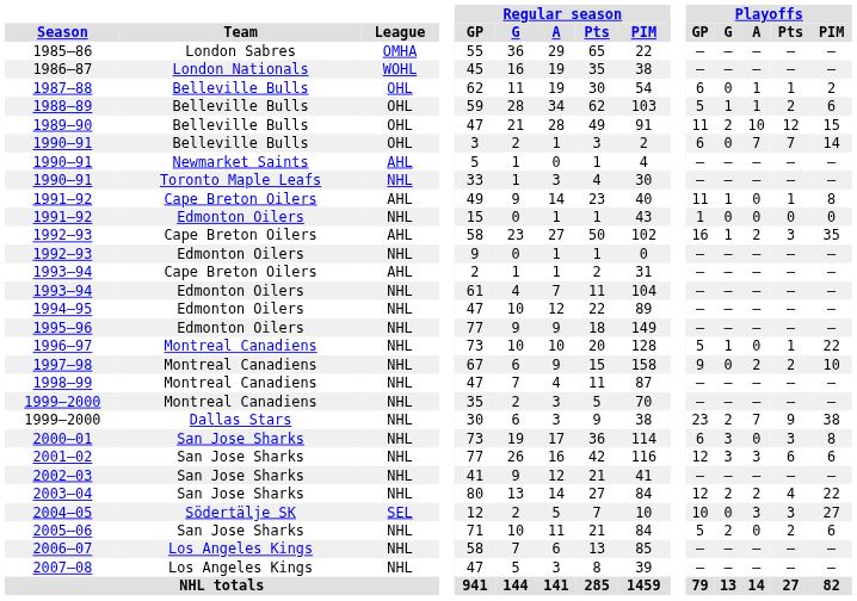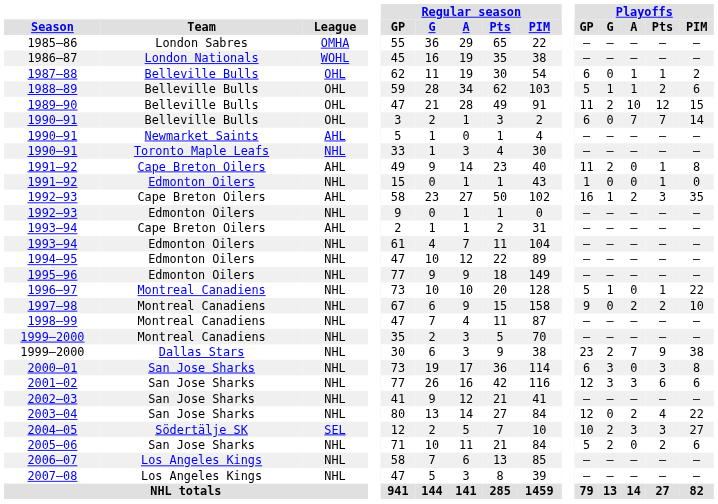1991–92 / Cape Breton Oilers | Playoffs / G: 1 -> 2
1991–92 / Edmonton Oilers | Playoffs / Pts: 0 -> 1
2003–04 | Playoffs / G: 2 -> 0
2004–05 | Playoffs / G: 0 -> 2
